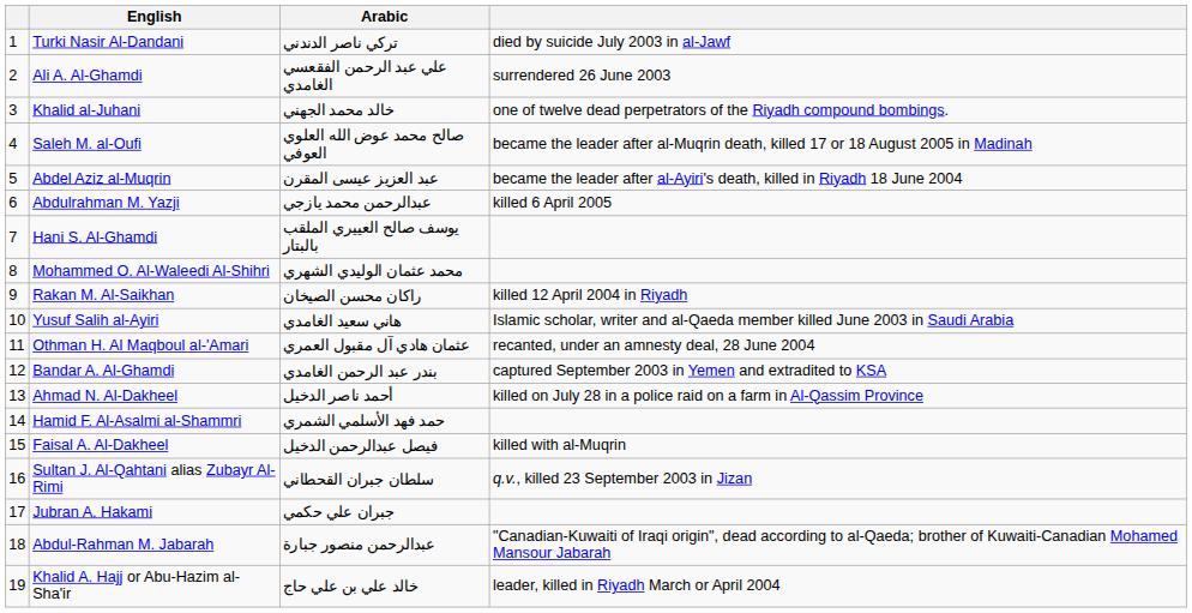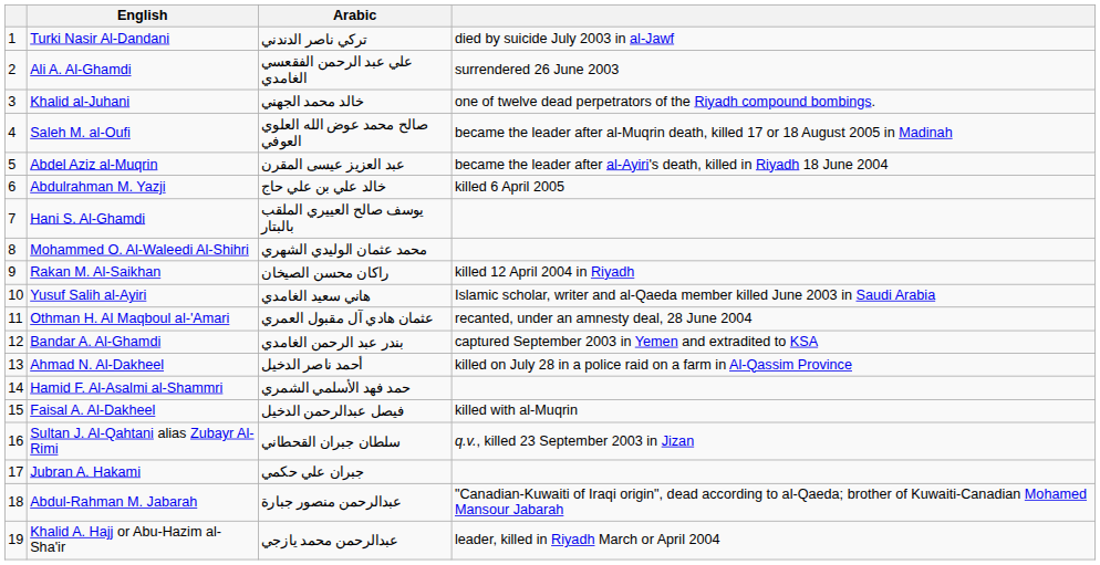Abdulrahman M. Yazji | Arabic: عبدالرحمن محمد يازجي -> خالد علي بن علي حاج
Khalid A. Hajj or Abu-Hazim al-Sha'ir | Arabic: خالد علي بن علي حاج -> عبدالرحمن محمد يازجي
